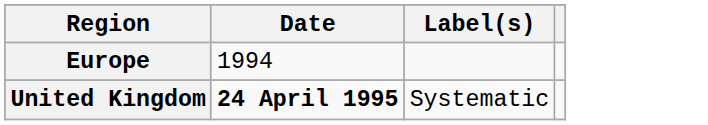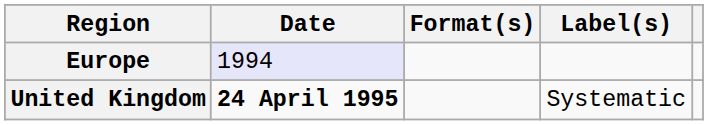+ column: Format(s)
Europe | Date: no background -> lavender background
